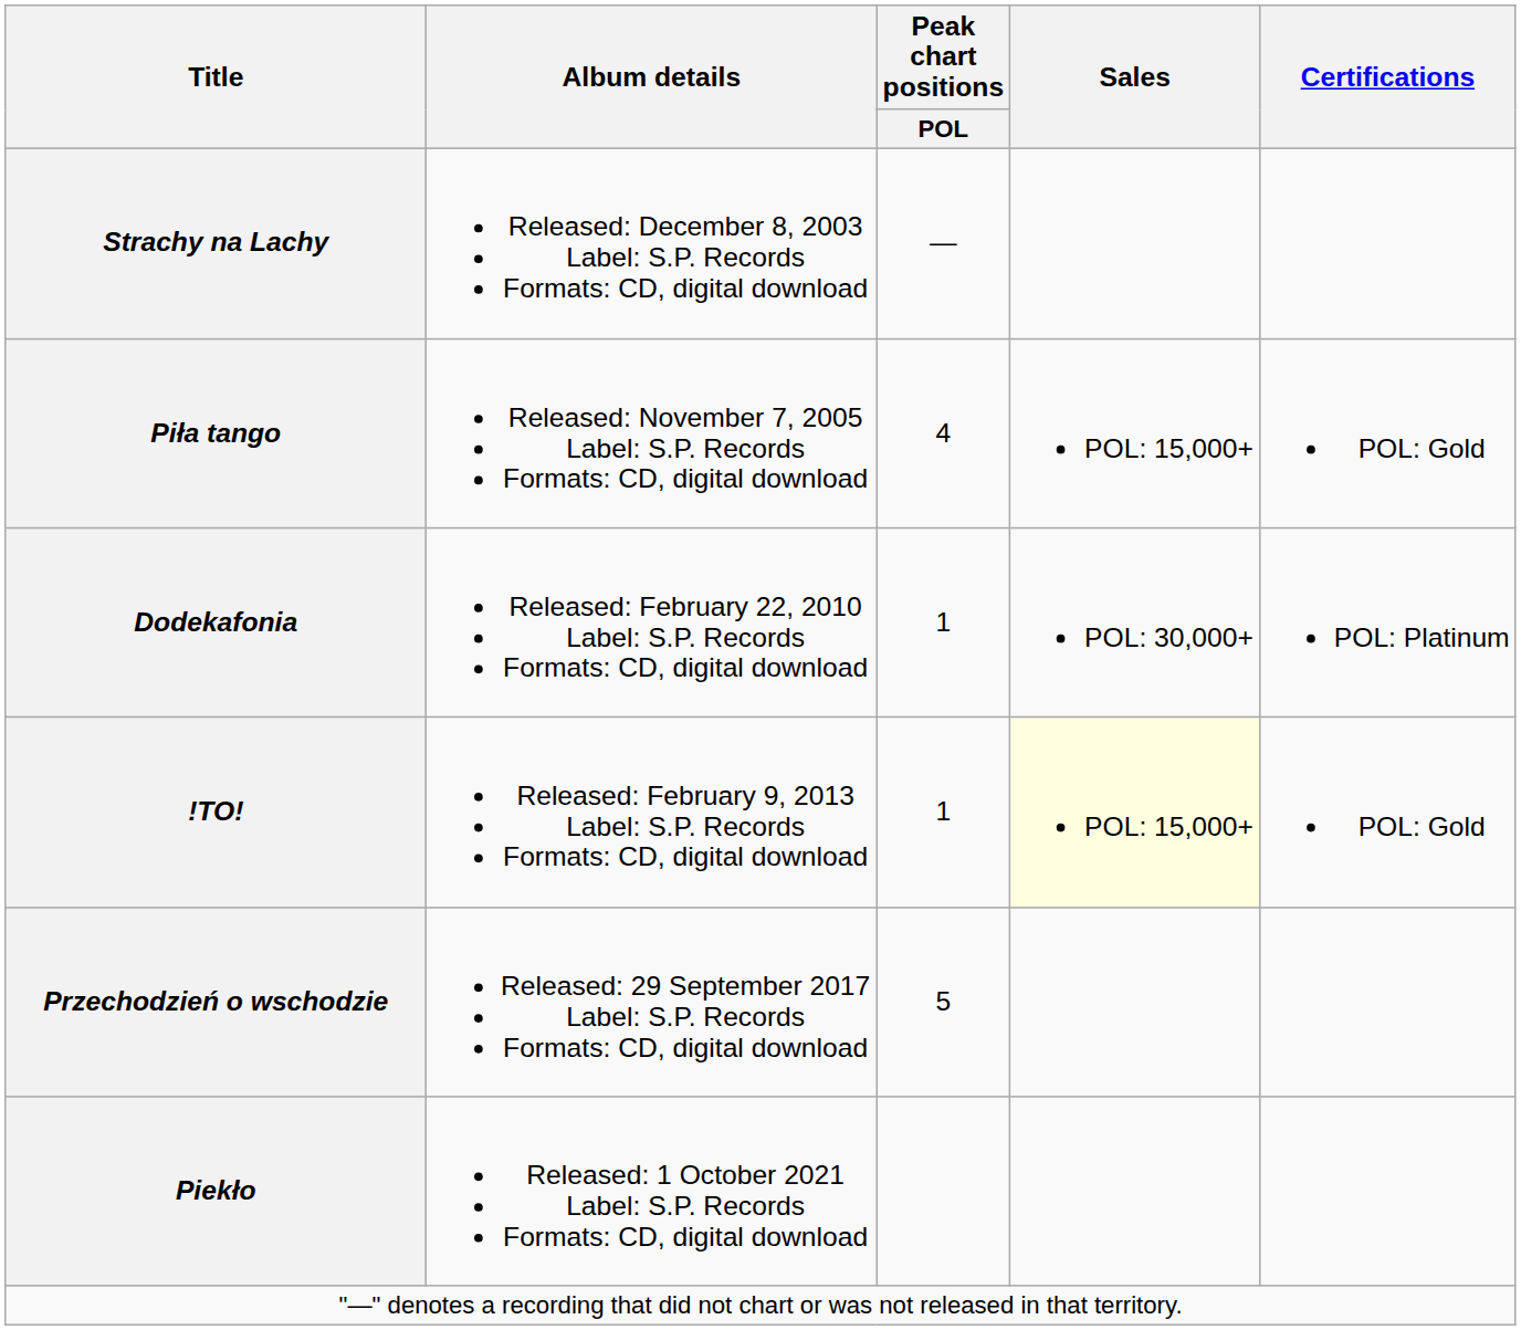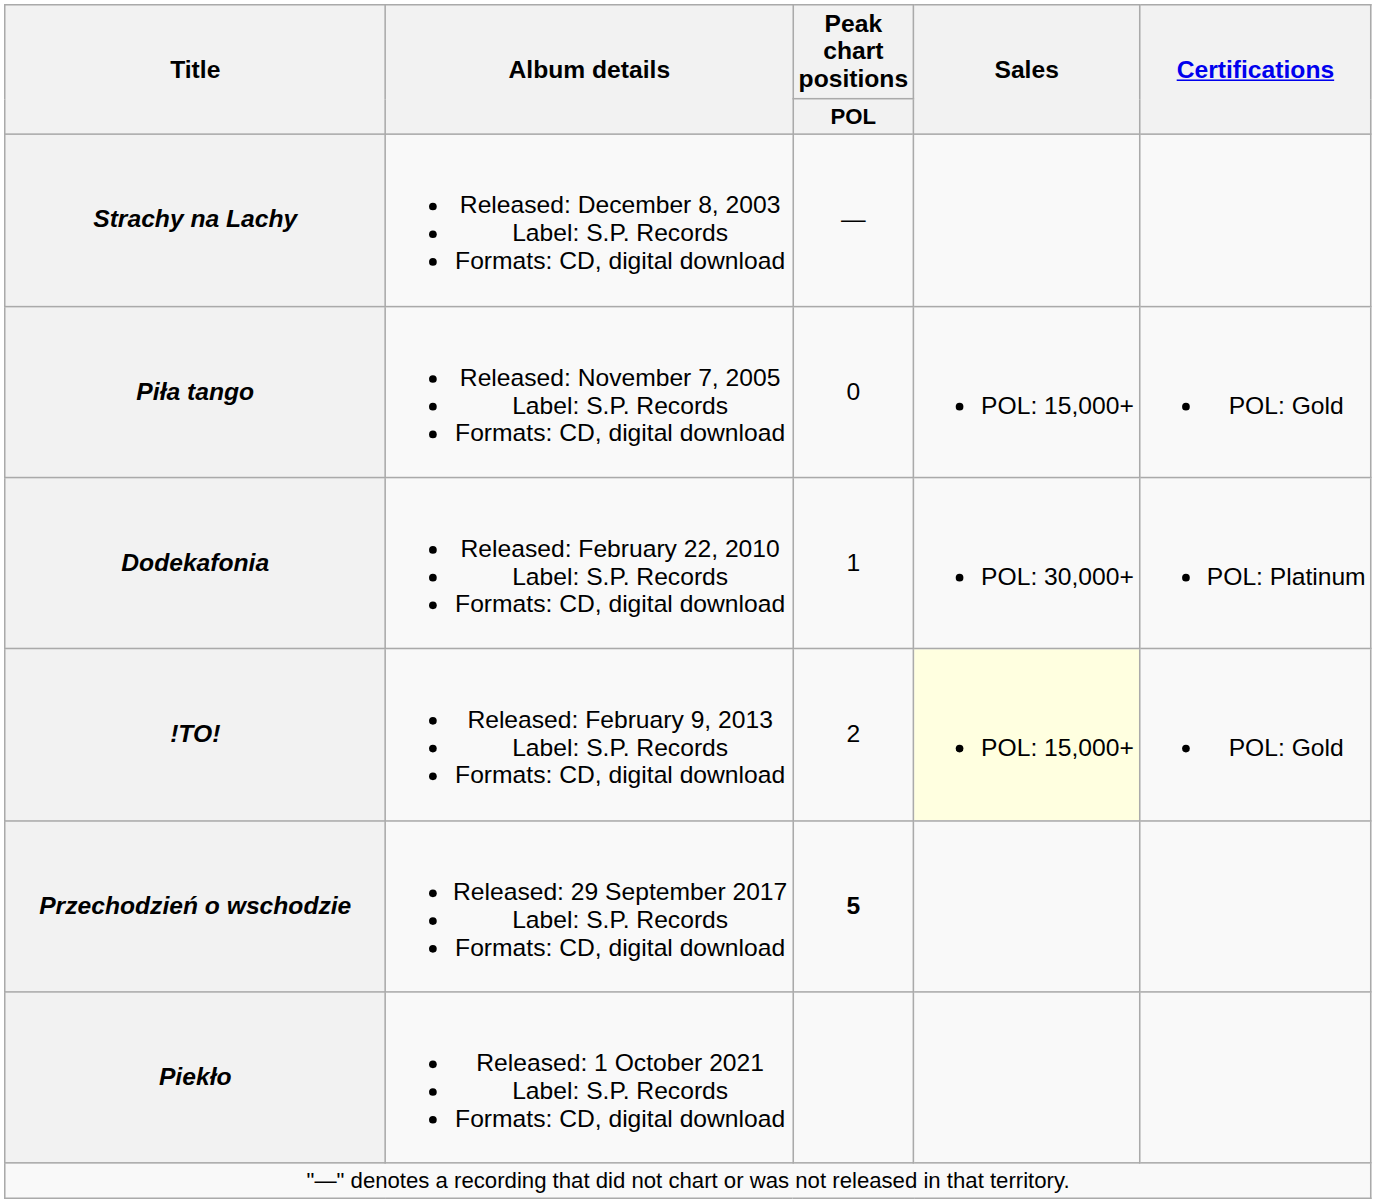Piła tango | Peak chart positions / POL: 4 -> 0
!TO! | Peak chart positions / POL: 1 -> 2
Przechodzień o wschodzie | Peak chart positions / POL: normal -> bold
